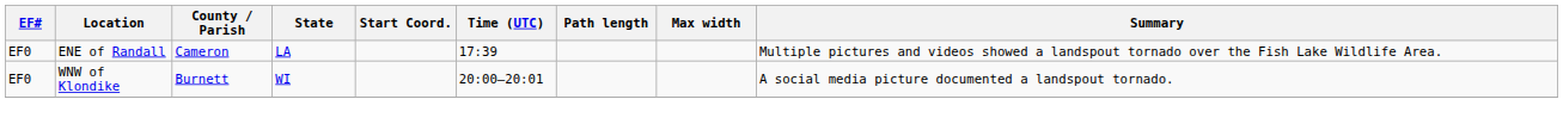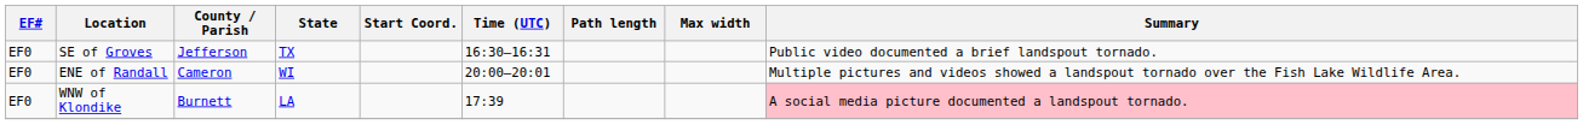+ row: EF0 | SE of Groves | Jefferson | TX | 16:30–16:31 | Public video documented a brief landspout tornado.
ENE of Randall | State: LA -> WI
ENE of Randall | Time (UTC): 17:39 -> 20:00–20:01
WNW of Klondike | State: WI -> LA
WNW of Klondike | Time (UTC): 20:00–20:01 -> 17:39
WNW of Klondike | Summary: no background -> pink background
